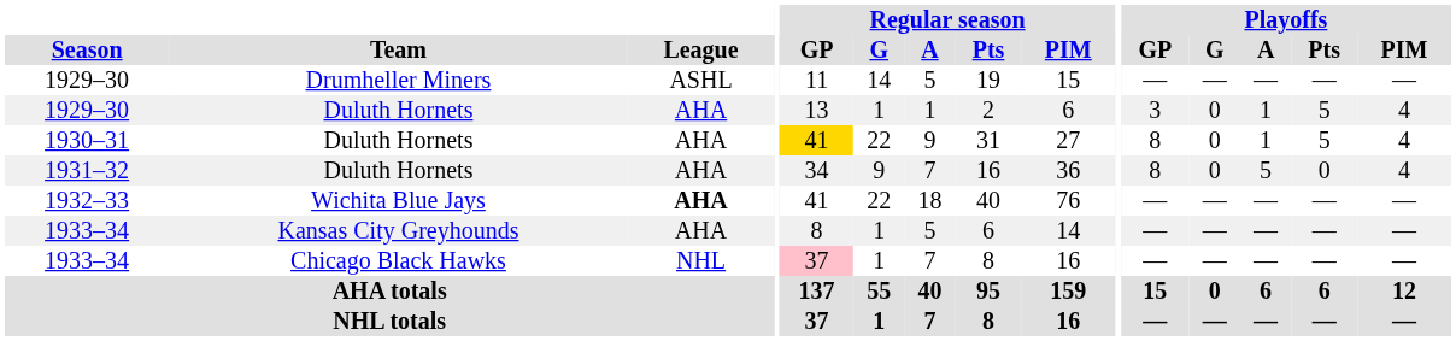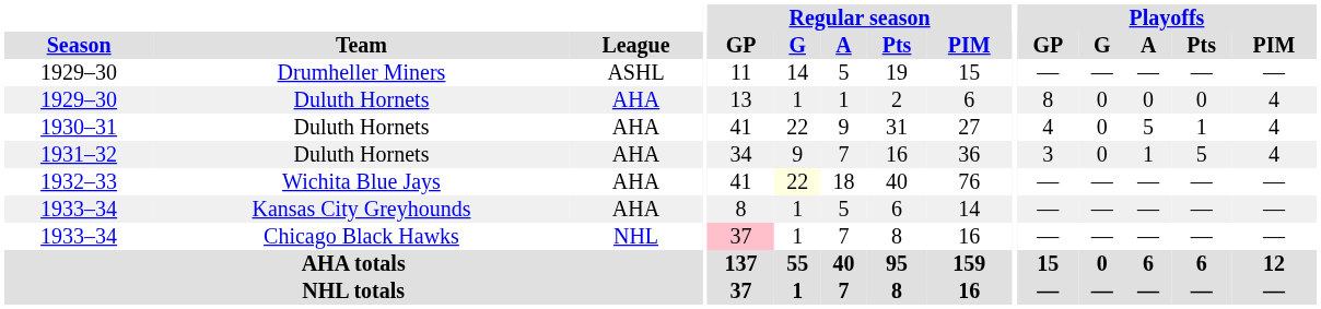1929–30 / Duluth Hornets | Playoffs / GP: 3 -> 8
1929–30 / Duluth Hornets | Playoffs / A: 1 -> 0
1929–30 / Duluth Hornets | Playoffs / Pts: 5 -> 0
1930–31 | Regular season / GP: gold background -> no background
1930–31 | Playoffs / GP: 8 -> 4
1930–31 | Playoffs / A: 1 -> 5
1930–31 | Playoffs / Pts: 5 -> 1
1931–32 | Playoffs / GP: 8 -> 3
1931–32 | Playoffs / A: 5 -> 1
1931–32 | Playoffs / Pts: 0 -> 5
1932–33 | League: bold -> normal
1932–33 | Regular season / G: no background -> lightyellow background
